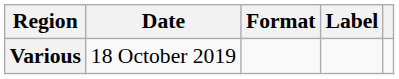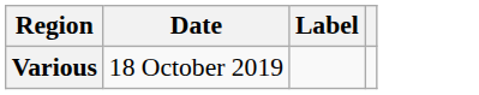- column: Format
